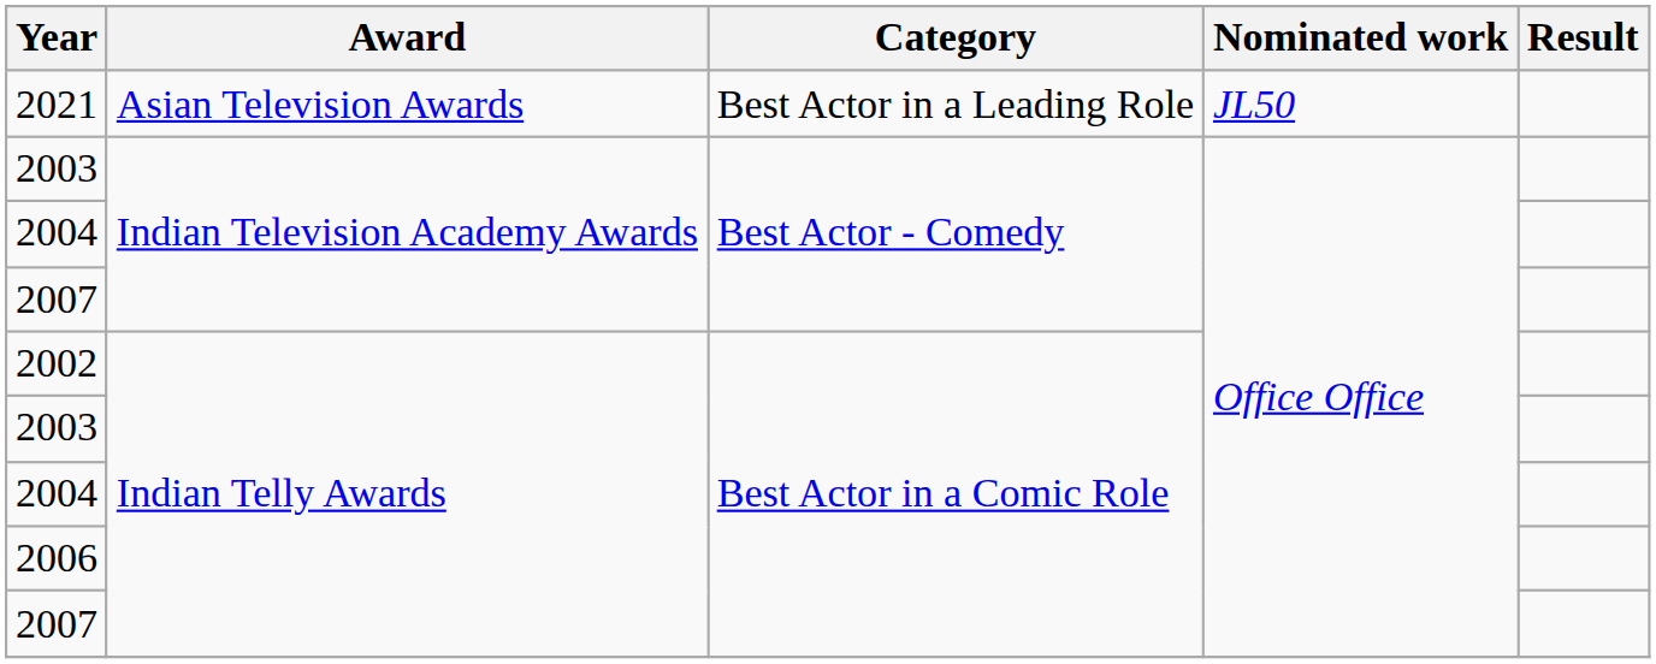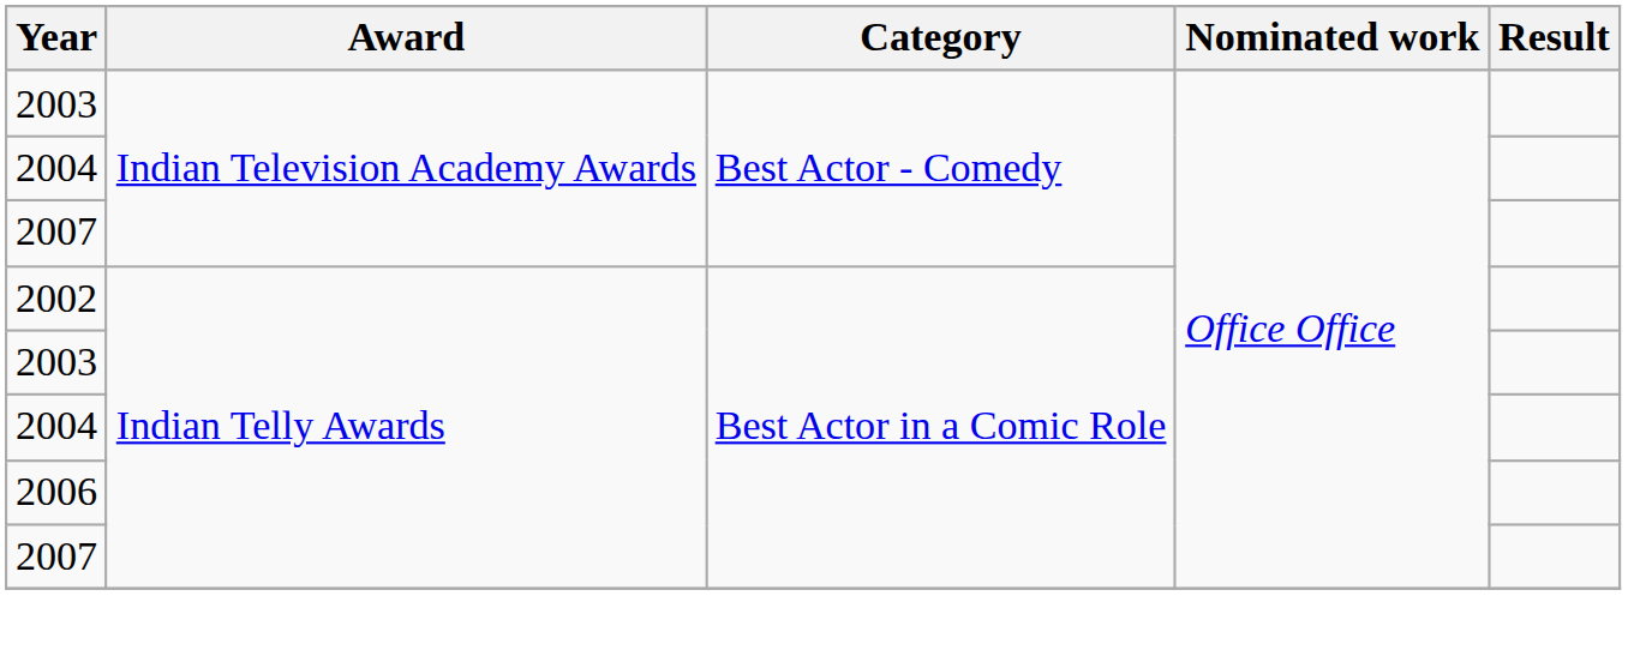- row: 2021 | Asian Television Awards | Best Actor in a Leading Role | JL50
